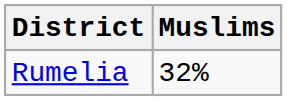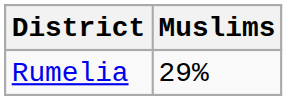Rumelia | Muslims: 32% -> 29%
